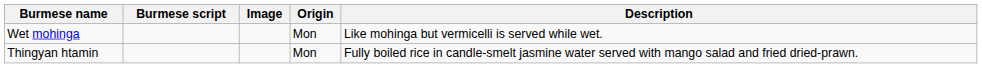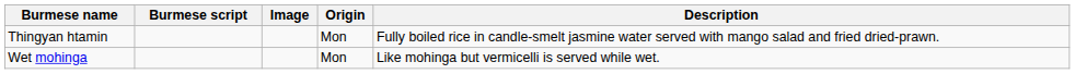rows swapped: Thingyan htamin <-> Wet mohinga
